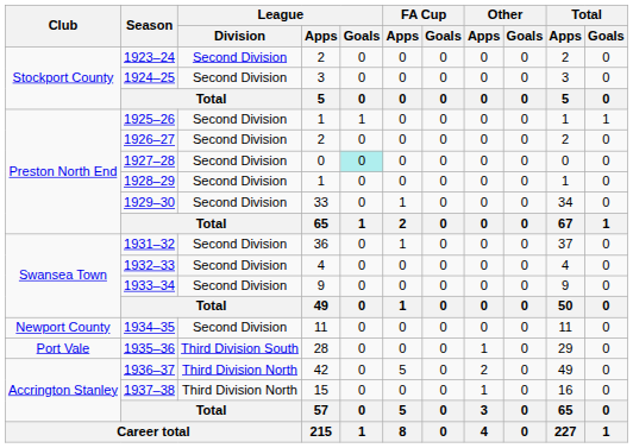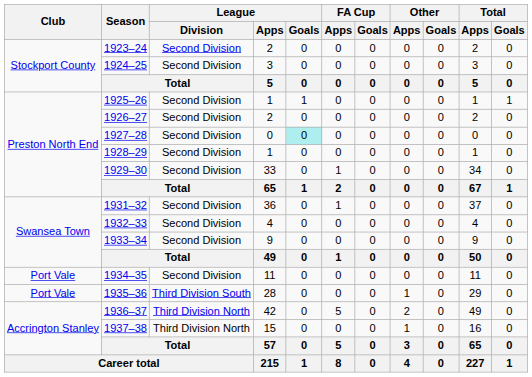1934–35 | Club: Newport County -> Port Vale
